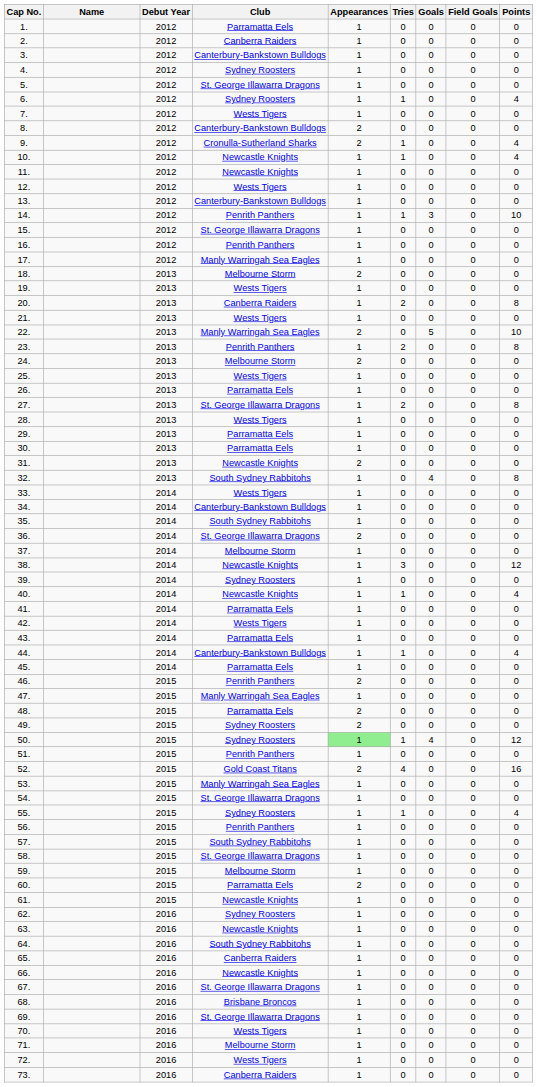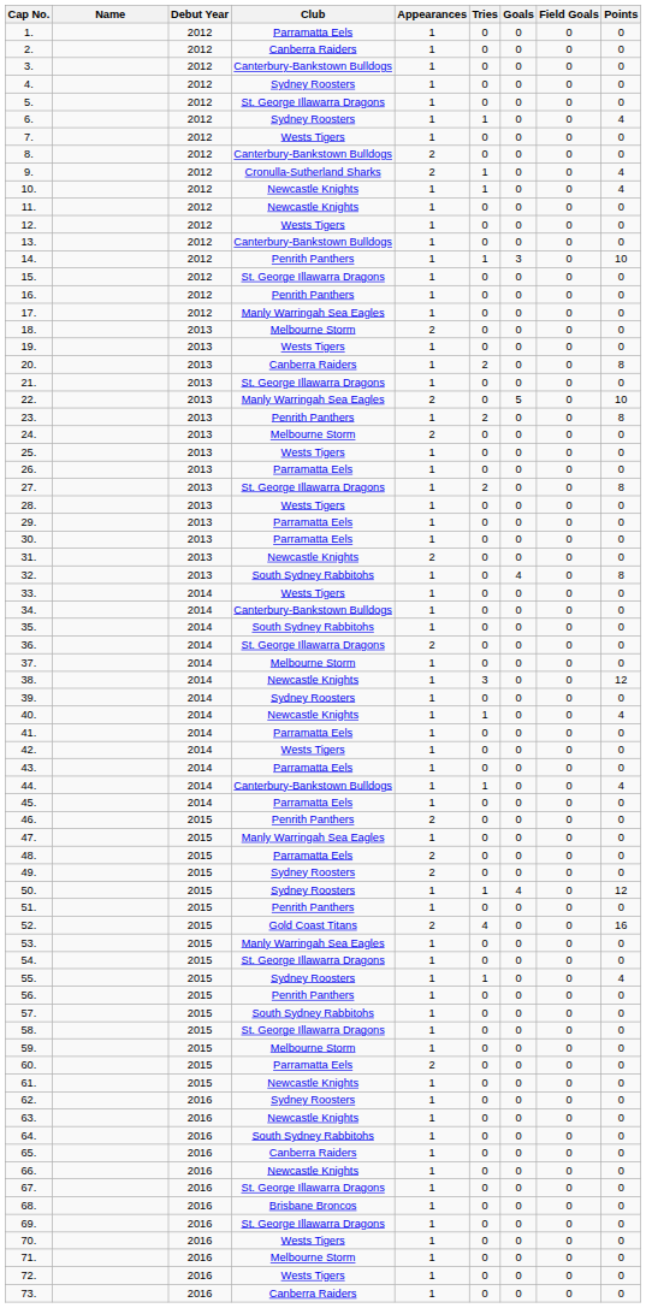21. | Club: Wests Tigers -> St. George Illawarra Dragons
50. | Appearances: lightgreen background -> no background
